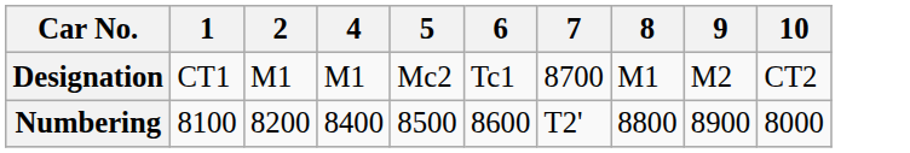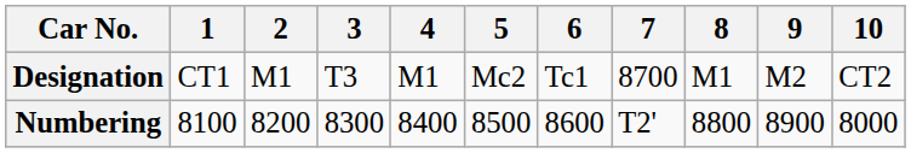+ column: 3 | T3 | 8300
